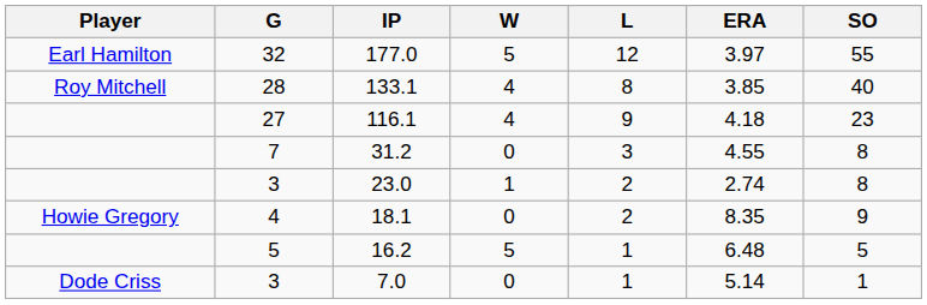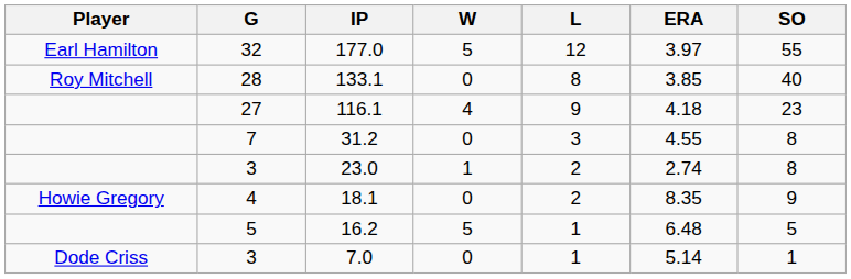133.1 | W: 4 -> 0
